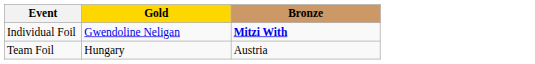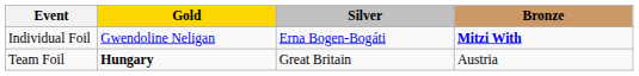+ column: Silver | Erna Bogen-Bogáti | Great Britain
Team Foil | Gold: normal -> bold
